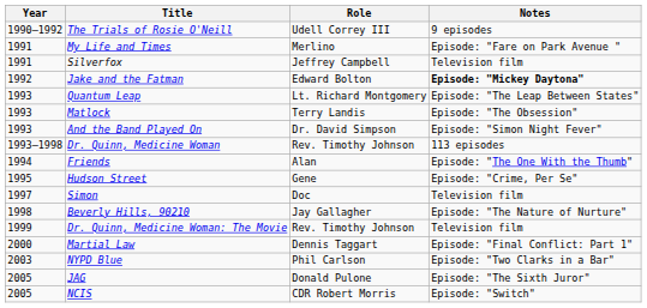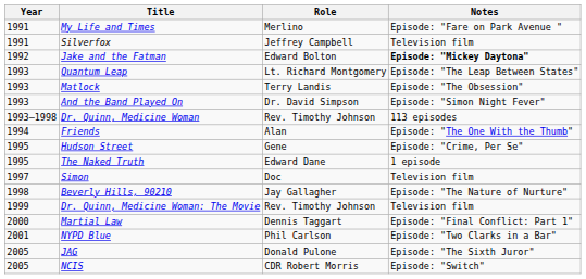- row: 1990–1992 | The Trials of Rosie O'Neill | Udell Correy III | 9 episodes
+ row: 1995 | The Naked Truth | Edward Dane | 1 episode
NYPD Blue | Year: 2003 -> 2001
